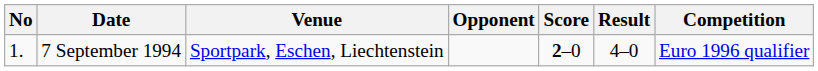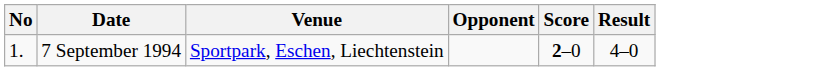- column: Competition | Euro 1996 qualifier
